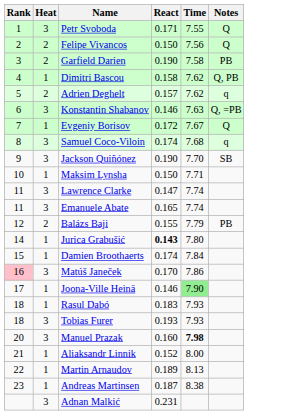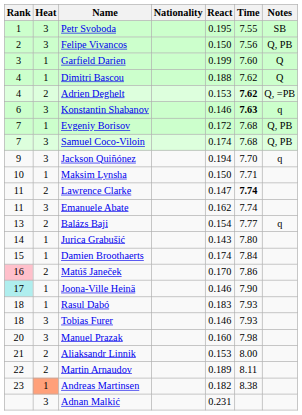+ column: Nationality
Petr Svoboda | React: 0.171 -> 0.195
Petr Svoboda | Notes: Q -> SB
Felipe Vivancos | Heat: 2 -> 3
Felipe Vivancos | Notes: Q -> Q, PB
Garfield Darien | Heat: 2 -> 1
Garfield Darien | React: 0.190 -> 0.199
Garfield Darien | Time: 7.58 -> 7.60
Garfield Darien | Notes: PB -> Q
Dimitri Bascou | React: 0.158 -> 0.188
Dimitri Bascou | Notes: Q, PB -> Q
Adrien Deghelt | Rank: 5 -> 4
Adrien Deghelt | React: 0.157 -> 0.153
Adrien Deghelt | Time: normal -> bold
Adrien Deghelt | Notes: q -> Q, =PB
Konstantin Shabanov | Time: normal -> bold
Konstantin Shabanov | Notes: Q, =PB -> q
Evgeniy Borisov | Time: 7.67 -> 7.68
Evgeniy Borisov | Notes: Q -> Q, PB
Samuel Coco-Viloin | Rank: 8 -> 7
Samuel Coco-Viloin | Notes: q -> Q, PB
Jackson Quiñónez | React: 0.190 -> 0.194
Jackson Quiñónez | Notes: SB -> q
Lawrence Clarke | Heat: 3 -> 2
Lawrence Clarke | Time: normal -> bold
Emanuele Abate | React: 0.165 -> 0.162
Balázs Baji | Rank: 12 -> 13
Balázs Baji | React: 0.155 -> 0.154
Balázs Baji | Time: 7.79 -> 7.77
Balázs Baji | Notes: PB -> q
Jurica Grabušić | React: bold -> normal
Matúš Janeček | Heat: 3 -> 2
Joona-Ville Heinä | Rank: no background -> paleturquoise background
Joona-Ville Heinä | Time: lightgreen background -> no background
Tobias Furer | React: 0.193 -> 0.146
Manuel Prazak | Time: bold -> normal
Aliaksandr Linnik | Heat: 1 -> 2
Aliaksandr Linnik | React: 0.152 -> 0.153
Martin Arnaudov | Heat: 1 -> 2
Martin Arnaudov | Time: 8.13 -> 8.11
Andreas Martinsen | Heat: no background -> lightsalmon background
Andreas Martinsen | React: 0.187 -> 0.182
